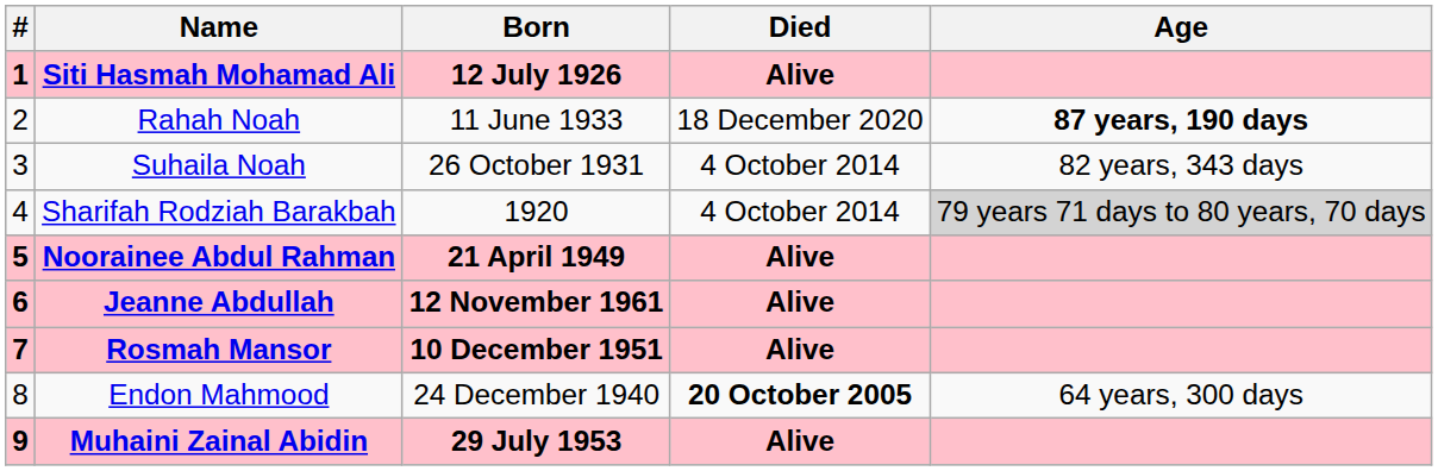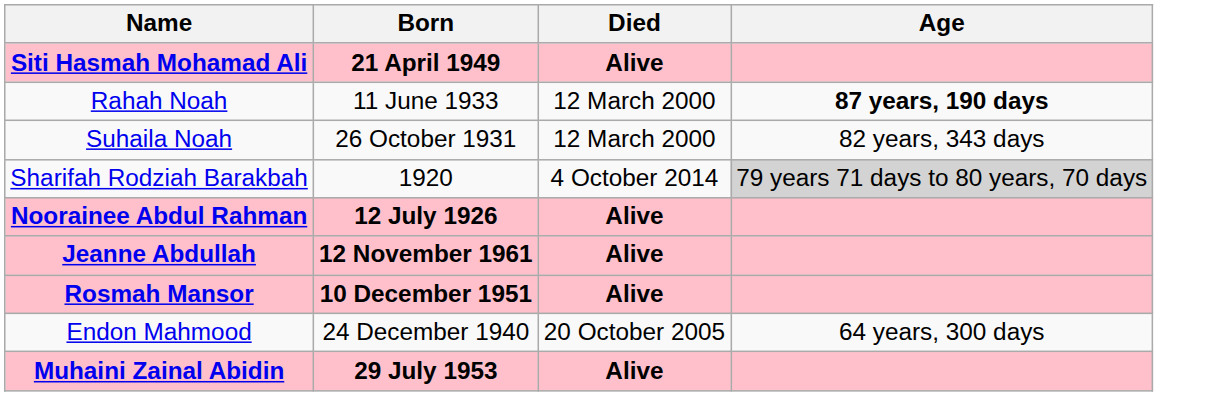- column: # | 1 | 2 | 3 | 4 | 5 | 6 | 7 | 8 | 9
Siti Hasmah Mohamad Ali | Born: 12 July 1926 -> 21 April 1949
Rahah Noah | Died: 18 December 2020 -> 12 March 2000
Suhaila Noah | Died: 4 October 2014 -> 12 March 2000
Noorainee Abdul Rahman | Born: 21 April 1949 -> 12 July 1926
Endon Mahmood | Died: bold -> normal
